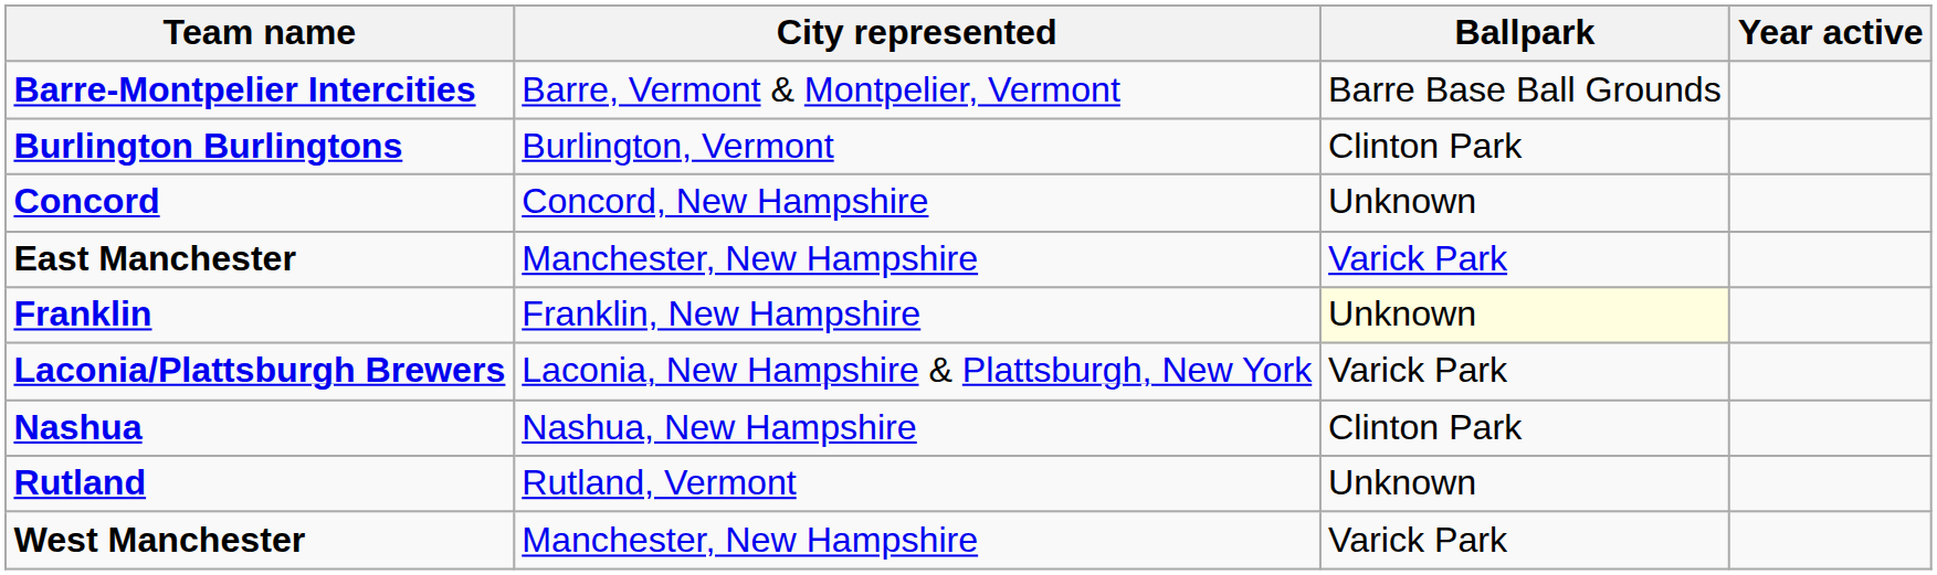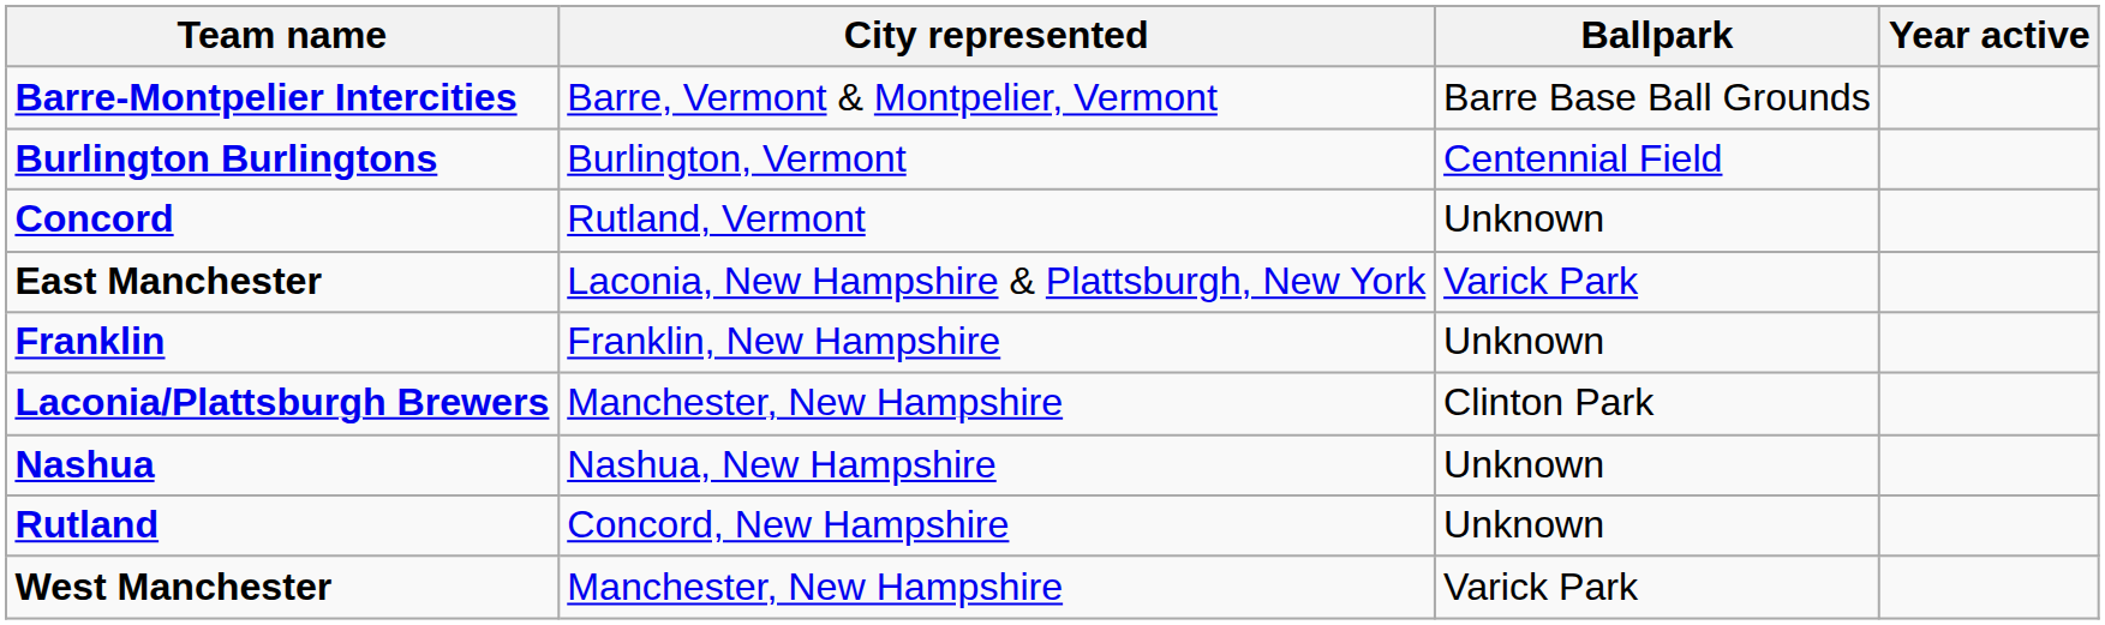Burlington Burlingtons | Ballpark: Clinton Park -> Centennial Field
Concord | City represented: Concord, New Hampshire -> Rutland, Vermont
East Manchester | City represented: Manchester, New Hampshire -> Laconia, New Hampshire & Plattsburgh, New York
Franklin | Ballpark: lightyellow background -> no background
Laconia/Plattsburgh Brewers | City represented: Laconia, New Hampshire & Plattsburgh, New York -> Manchester, New Hampshire
Laconia/Plattsburgh Brewers | Ballpark: Varick Park -> Clinton Park
Nashua | Ballpark: Clinton Park -> Unknown
Rutland | City represented: Rutland, Vermont -> Concord, New Hampshire
